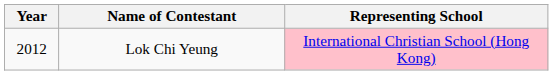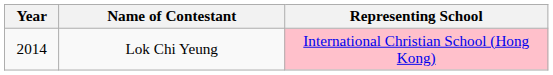Lok Chi Yeung | Year: 2012 -> 2014
